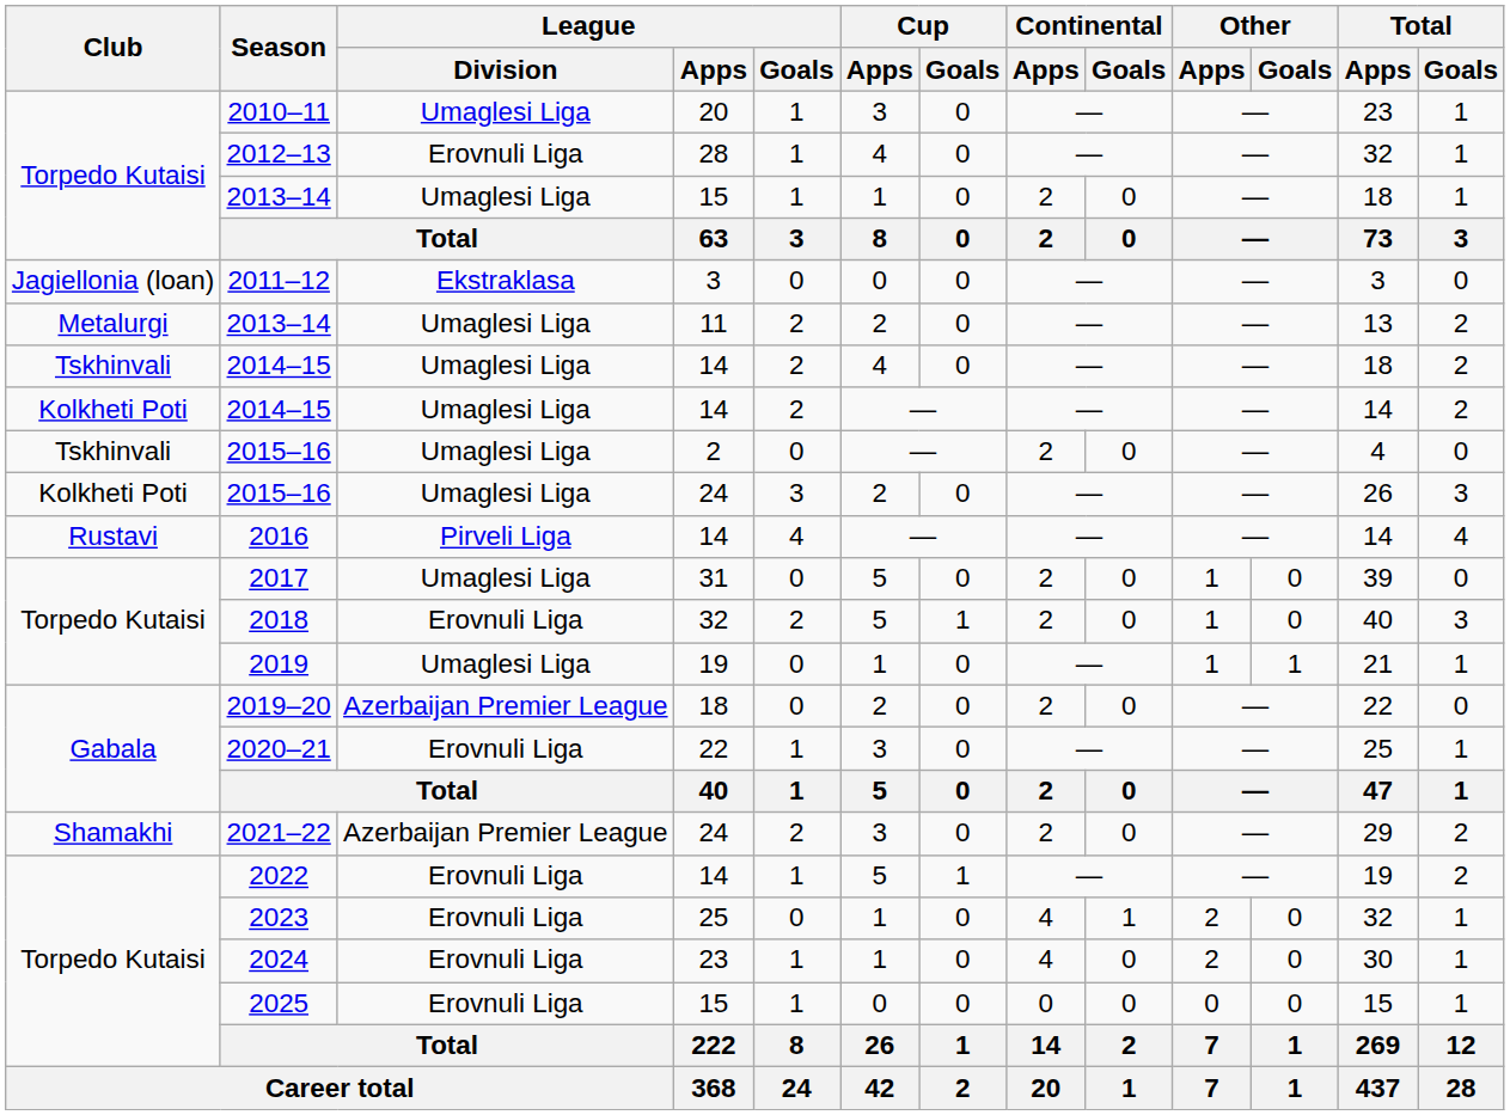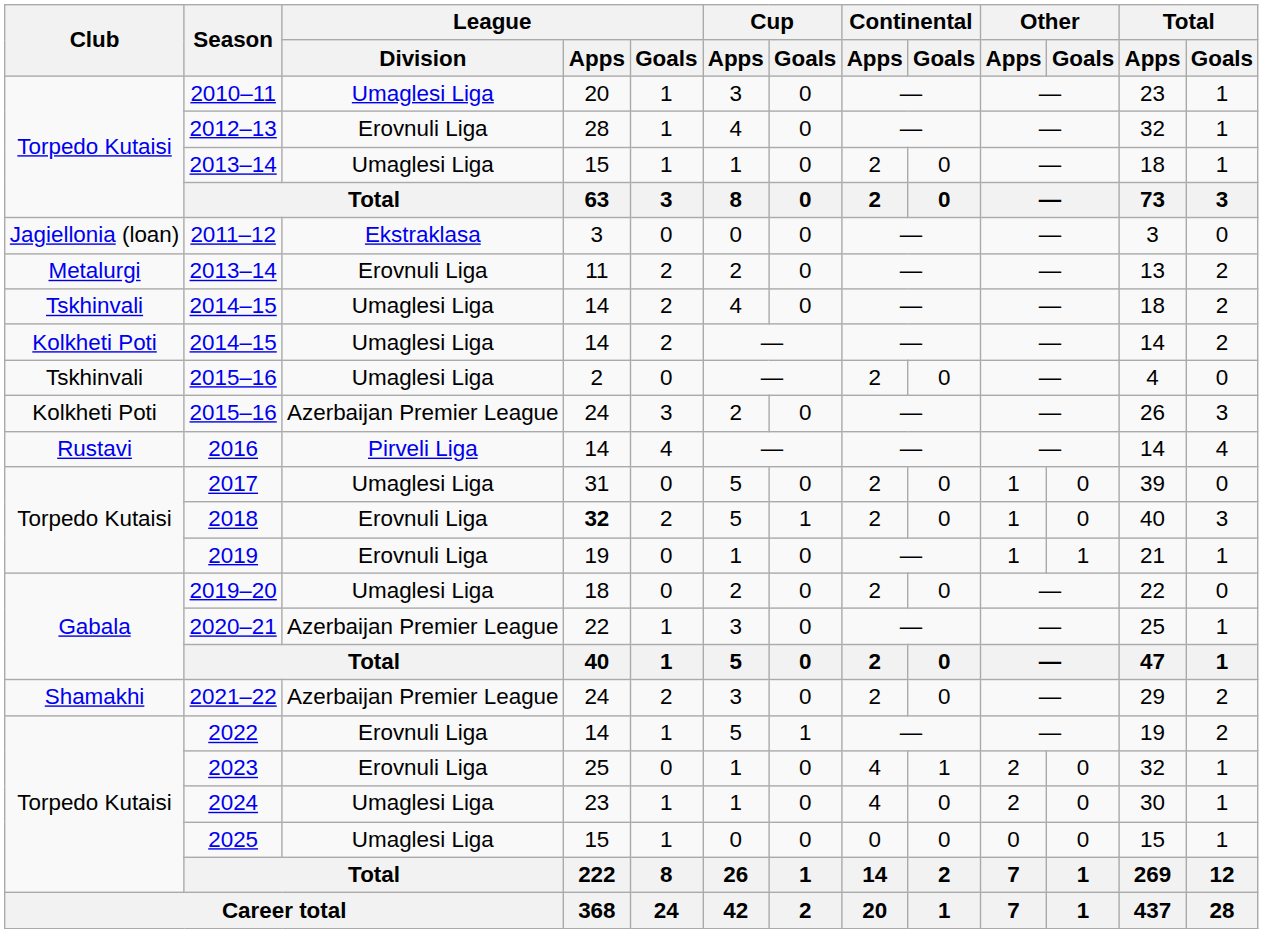Metalurgi / 2013–14 | League / Division: Umaglesi Liga -> Erovnuli Liga
Kolkheti Poti / 2015–16 | League / Division: Umaglesi Liga -> Azerbaijan Premier League
2018 | League / Apps: normal -> bold
2019 | League / Division: Umaglesi Liga -> Erovnuli Liga
2019–20 | League / Division: Azerbaijan Premier League -> Umaglesi Liga
2020–21 | League / Division: Erovnuli Liga -> Azerbaijan Premier League
2024 | League / Division: Erovnuli Liga -> Umaglesi Liga
2025 | League / Division: Erovnuli Liga -> Umaglesi Liga
